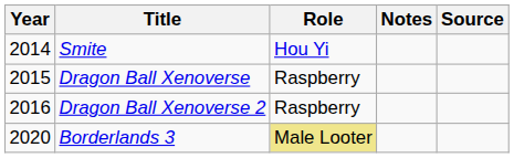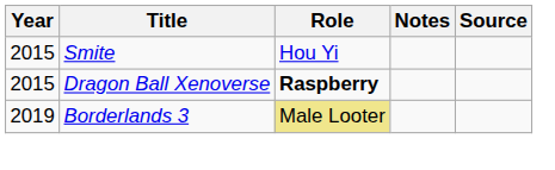Smite | Year: 2014 -> 2015
Dragon Ball Xenoverse | Role: normal -> bold
- row: 2016 | Dragon Ball Xenoverse 2 | Raspberry
Borderlands 3 | Year: 2020 -> 2019
